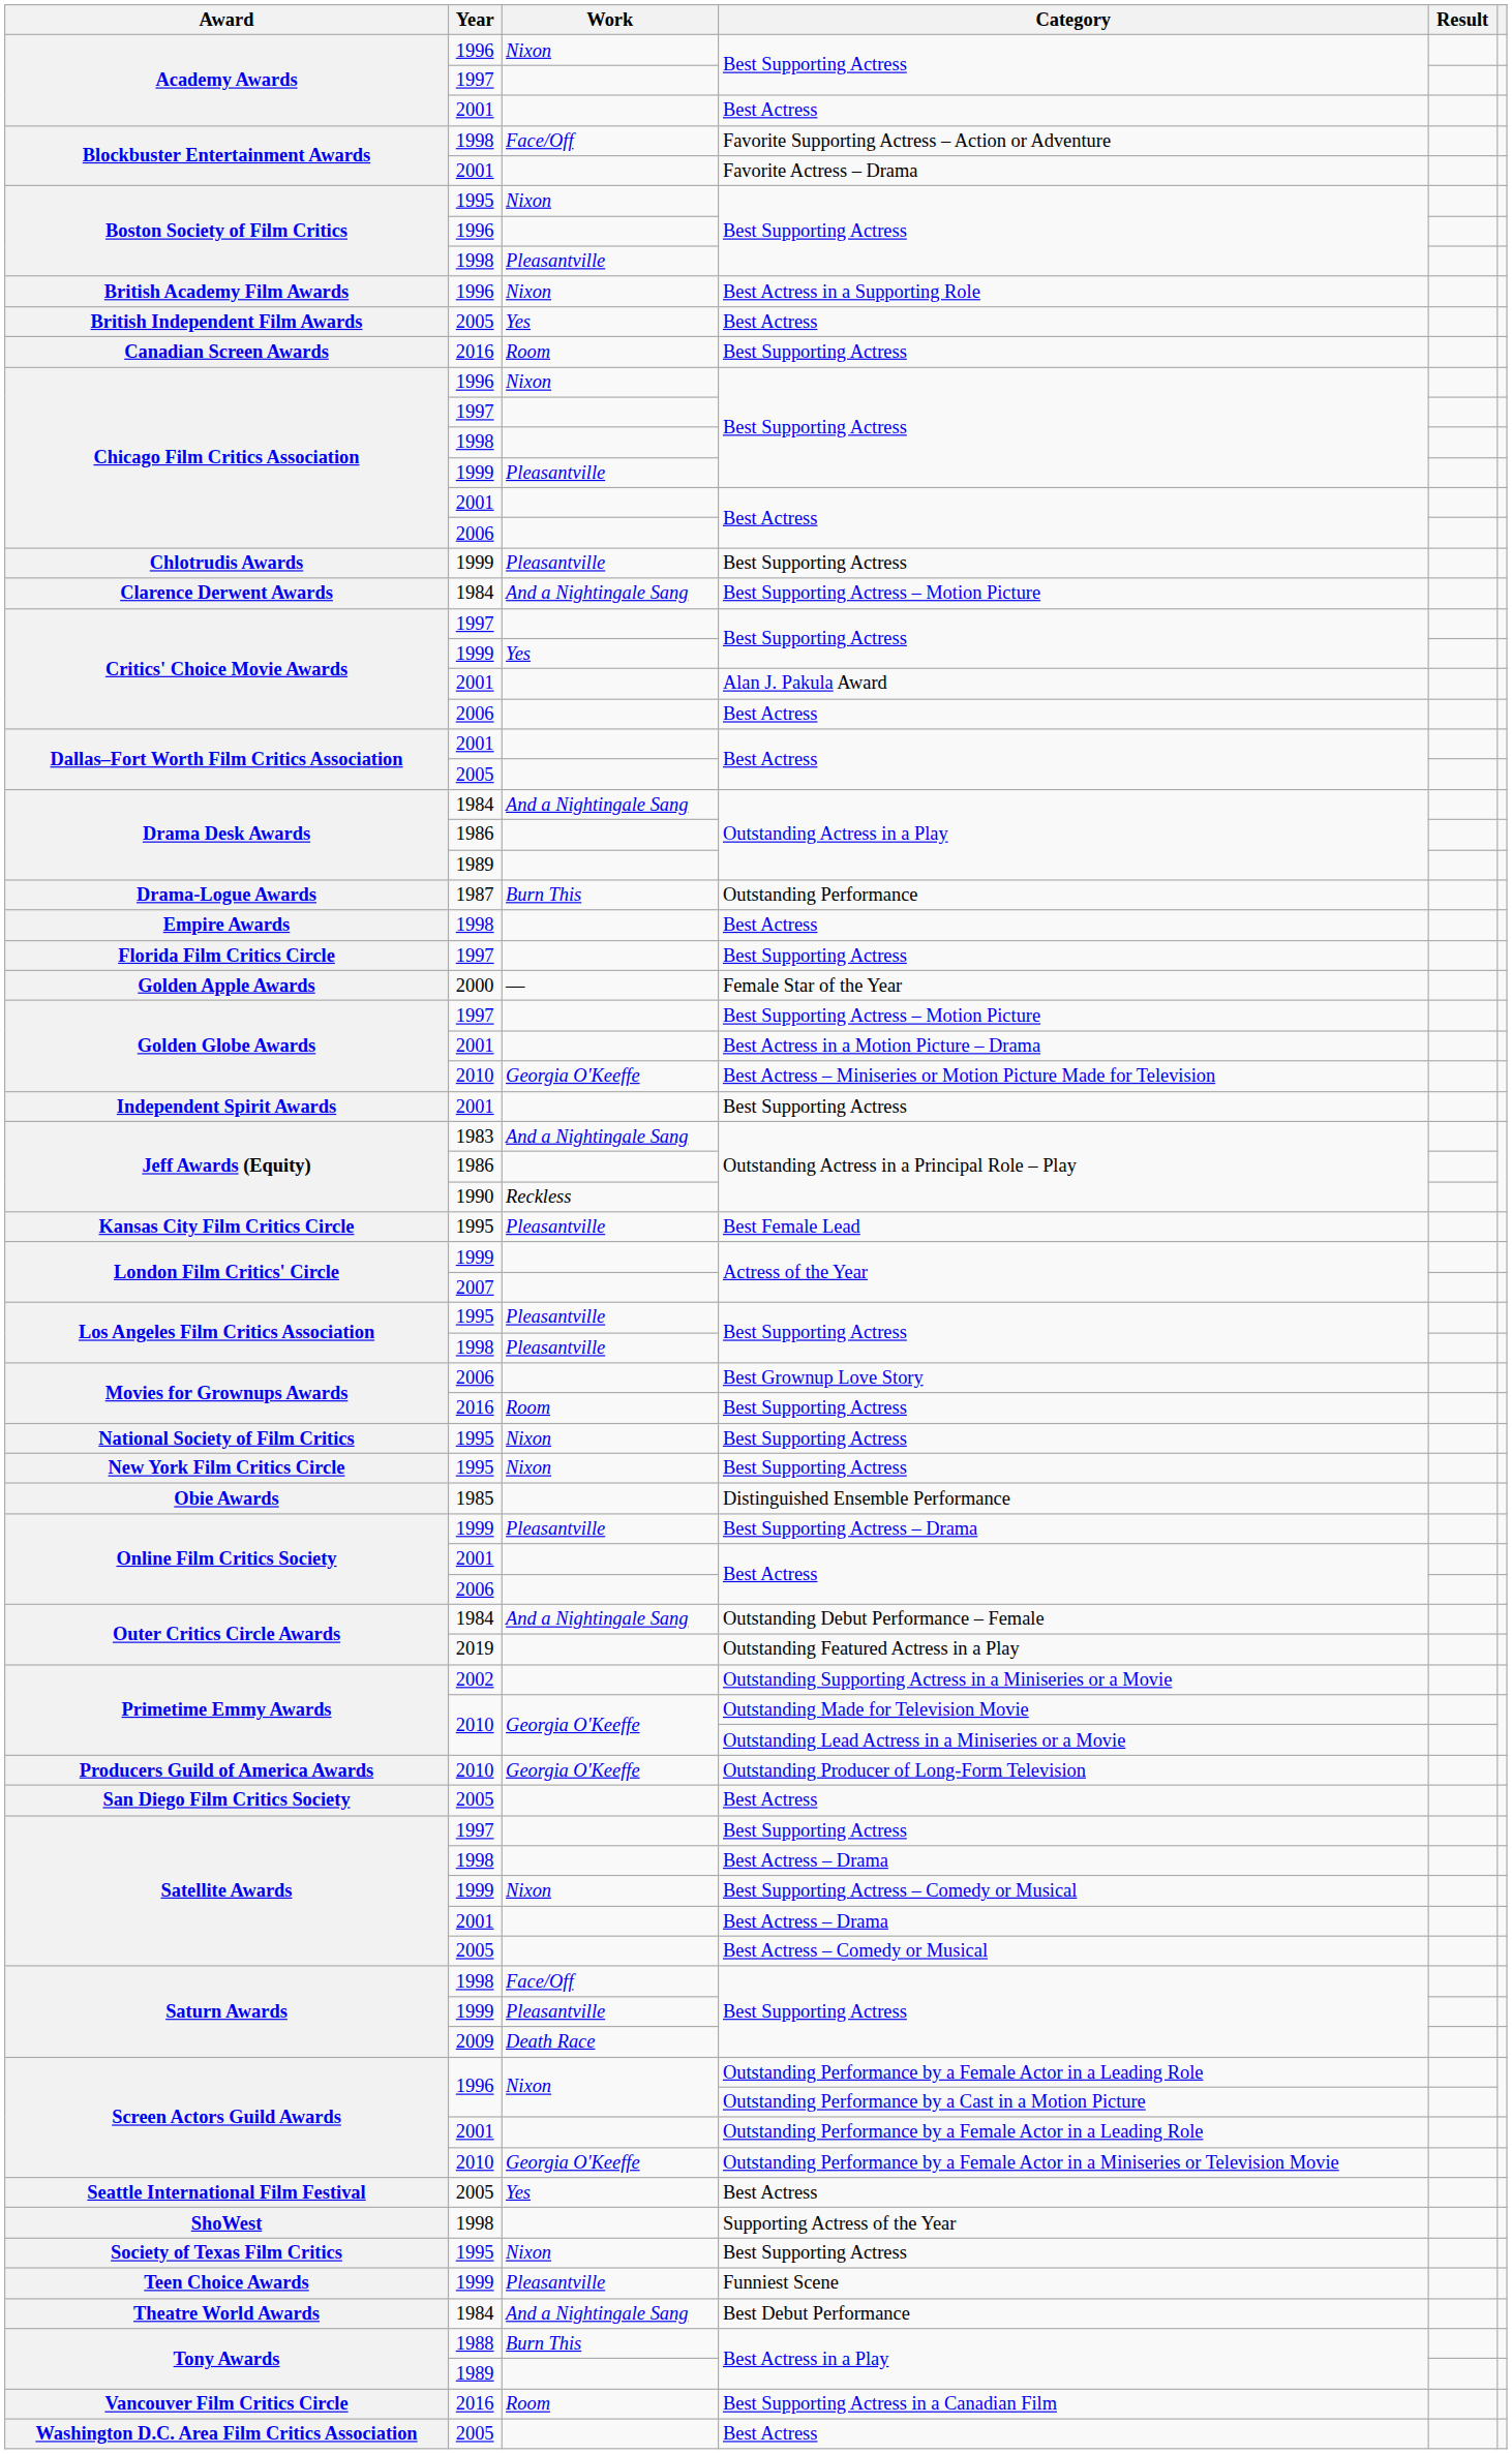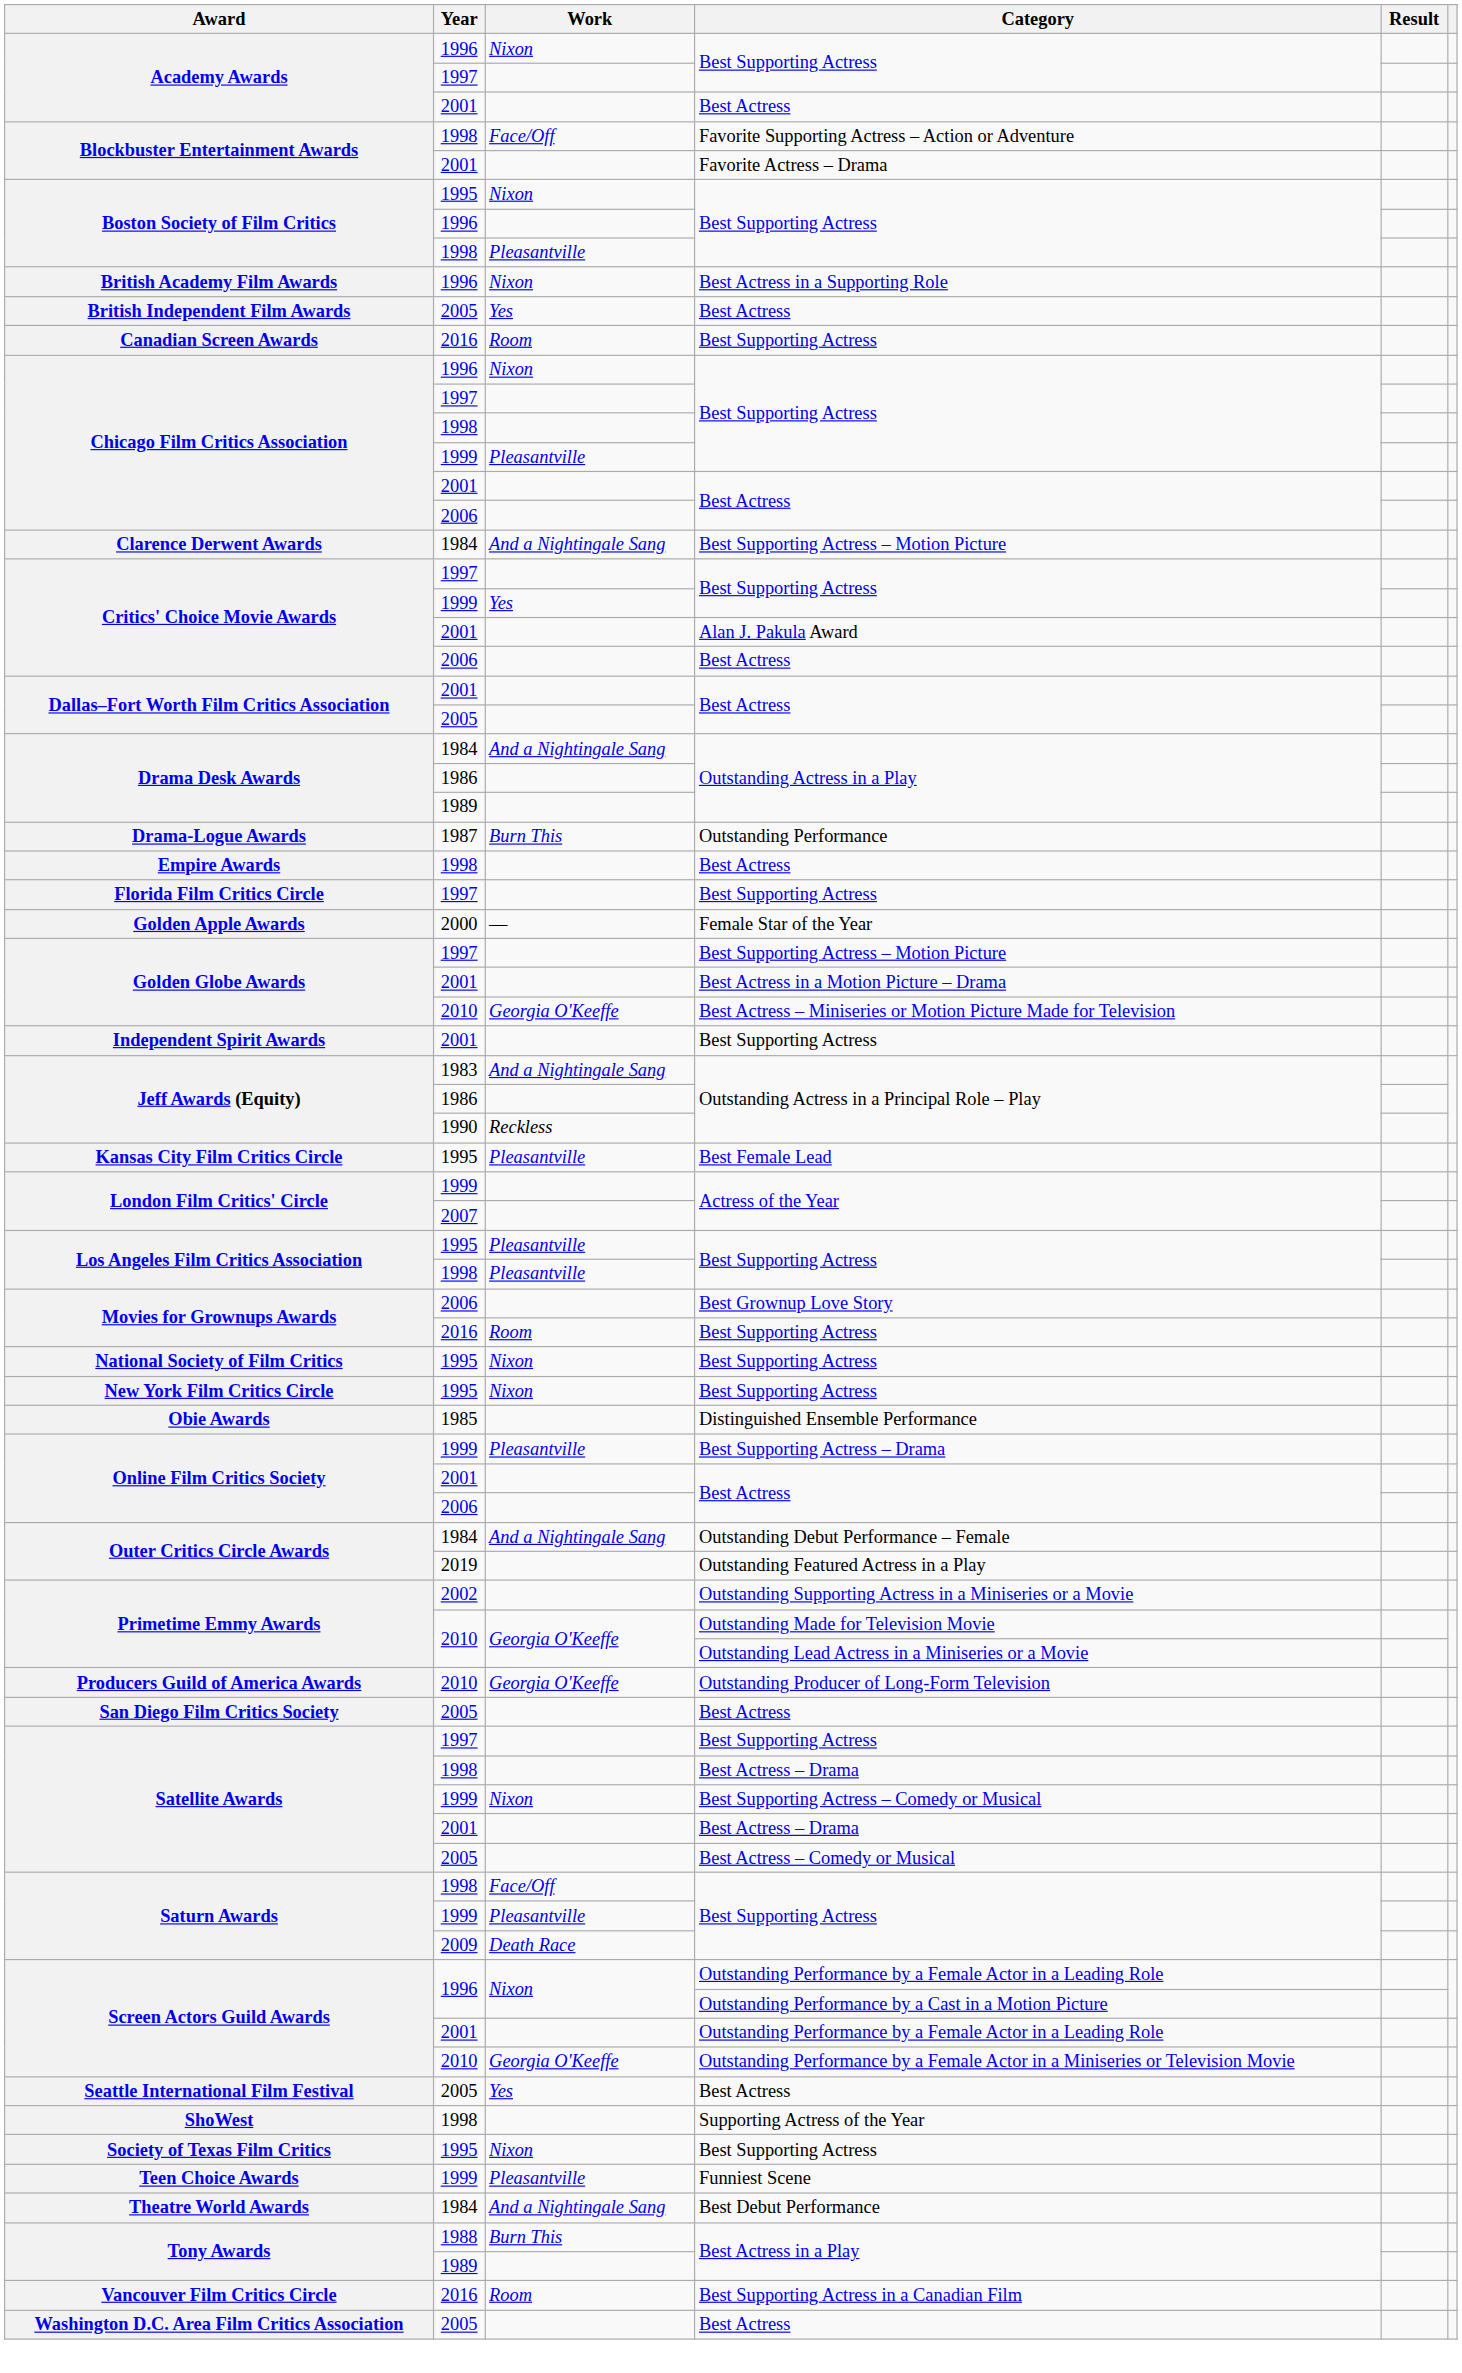- row: Chlotrudis Awards | 1999 | Pleasantville | Best Supporting Actress
